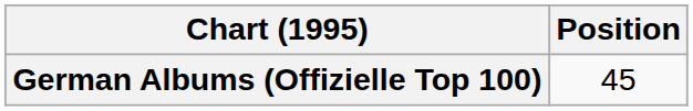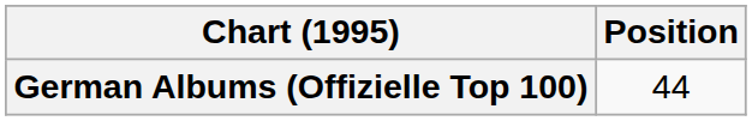German Albums (Offizielle Top 100) | Position: 45 -> 44
